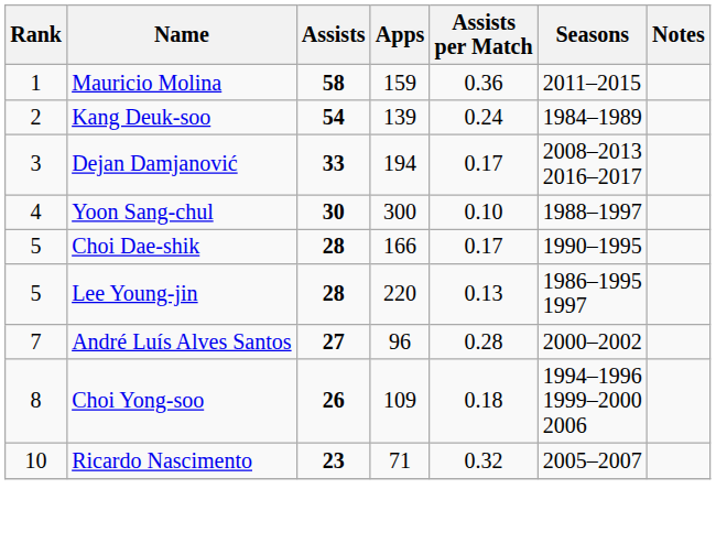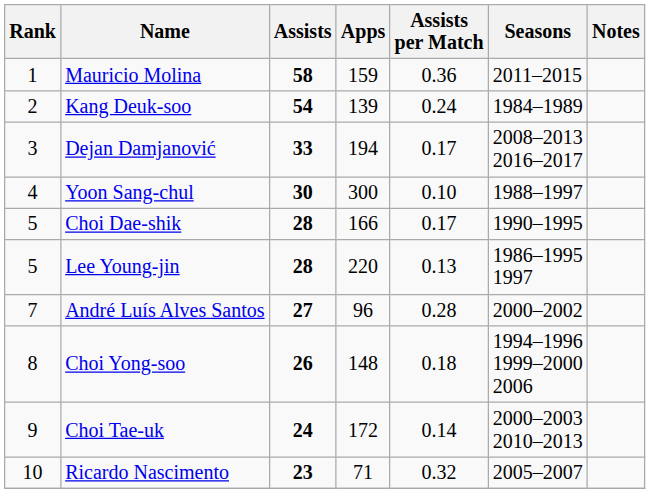Choi Yong-soo | Apps: 109 -> 148
+ row: 9 | Choi Tae-uk | 24 | 172 | 0.14 | 2000–2003 2010–2013
